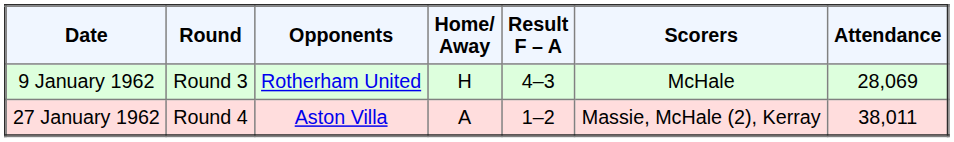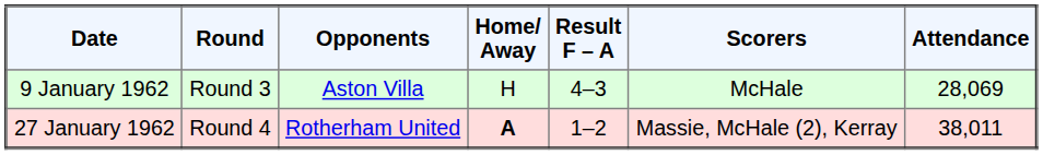9 January 1962 | Opponents: Rotherham United -> Aston Villa
27 January 1962 | Opponents: Aston Villa -> Rotherham United
27 January 1962 | Home/ Away: normal -> bold
